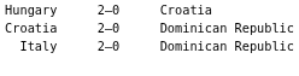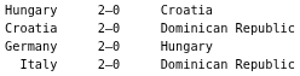+ row: Germany | 2–0 | Hungary
